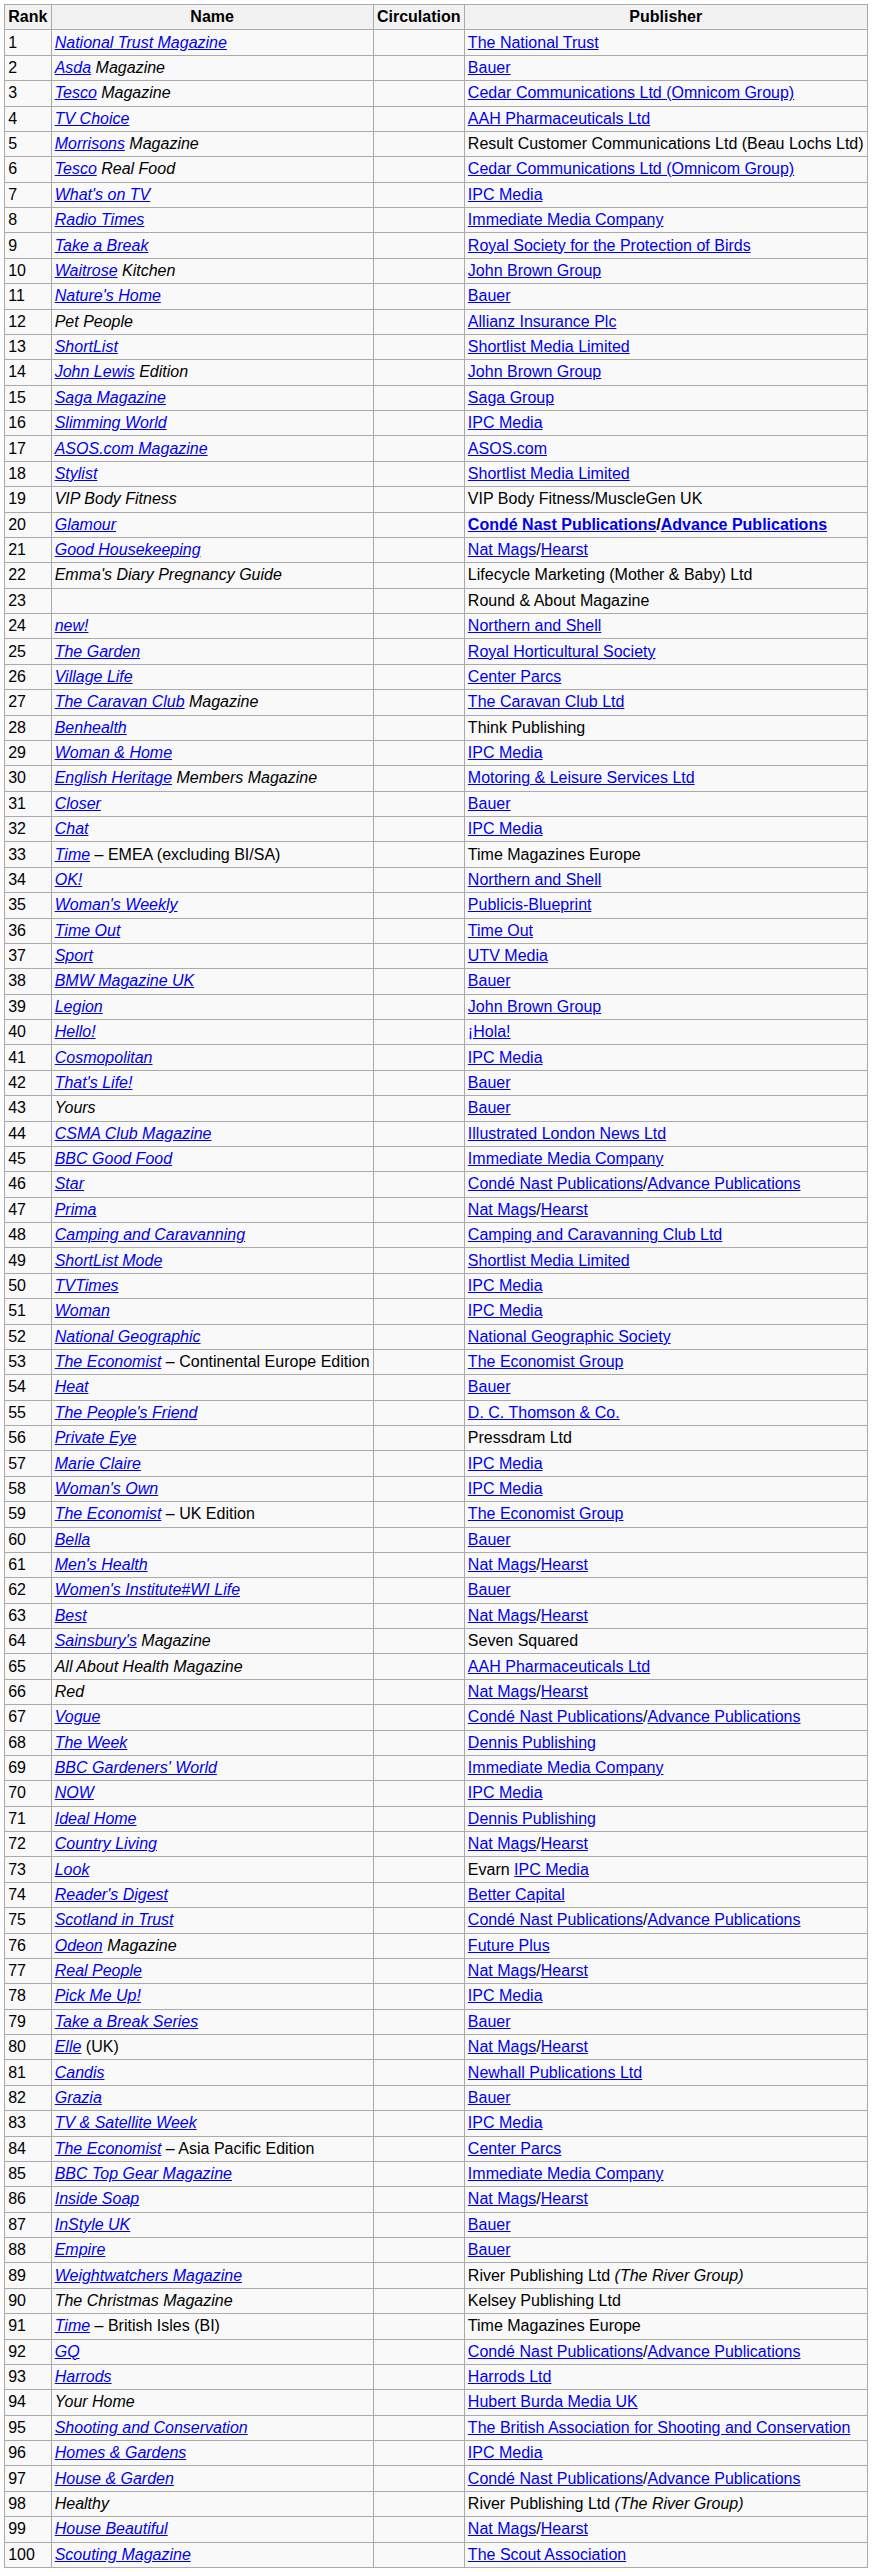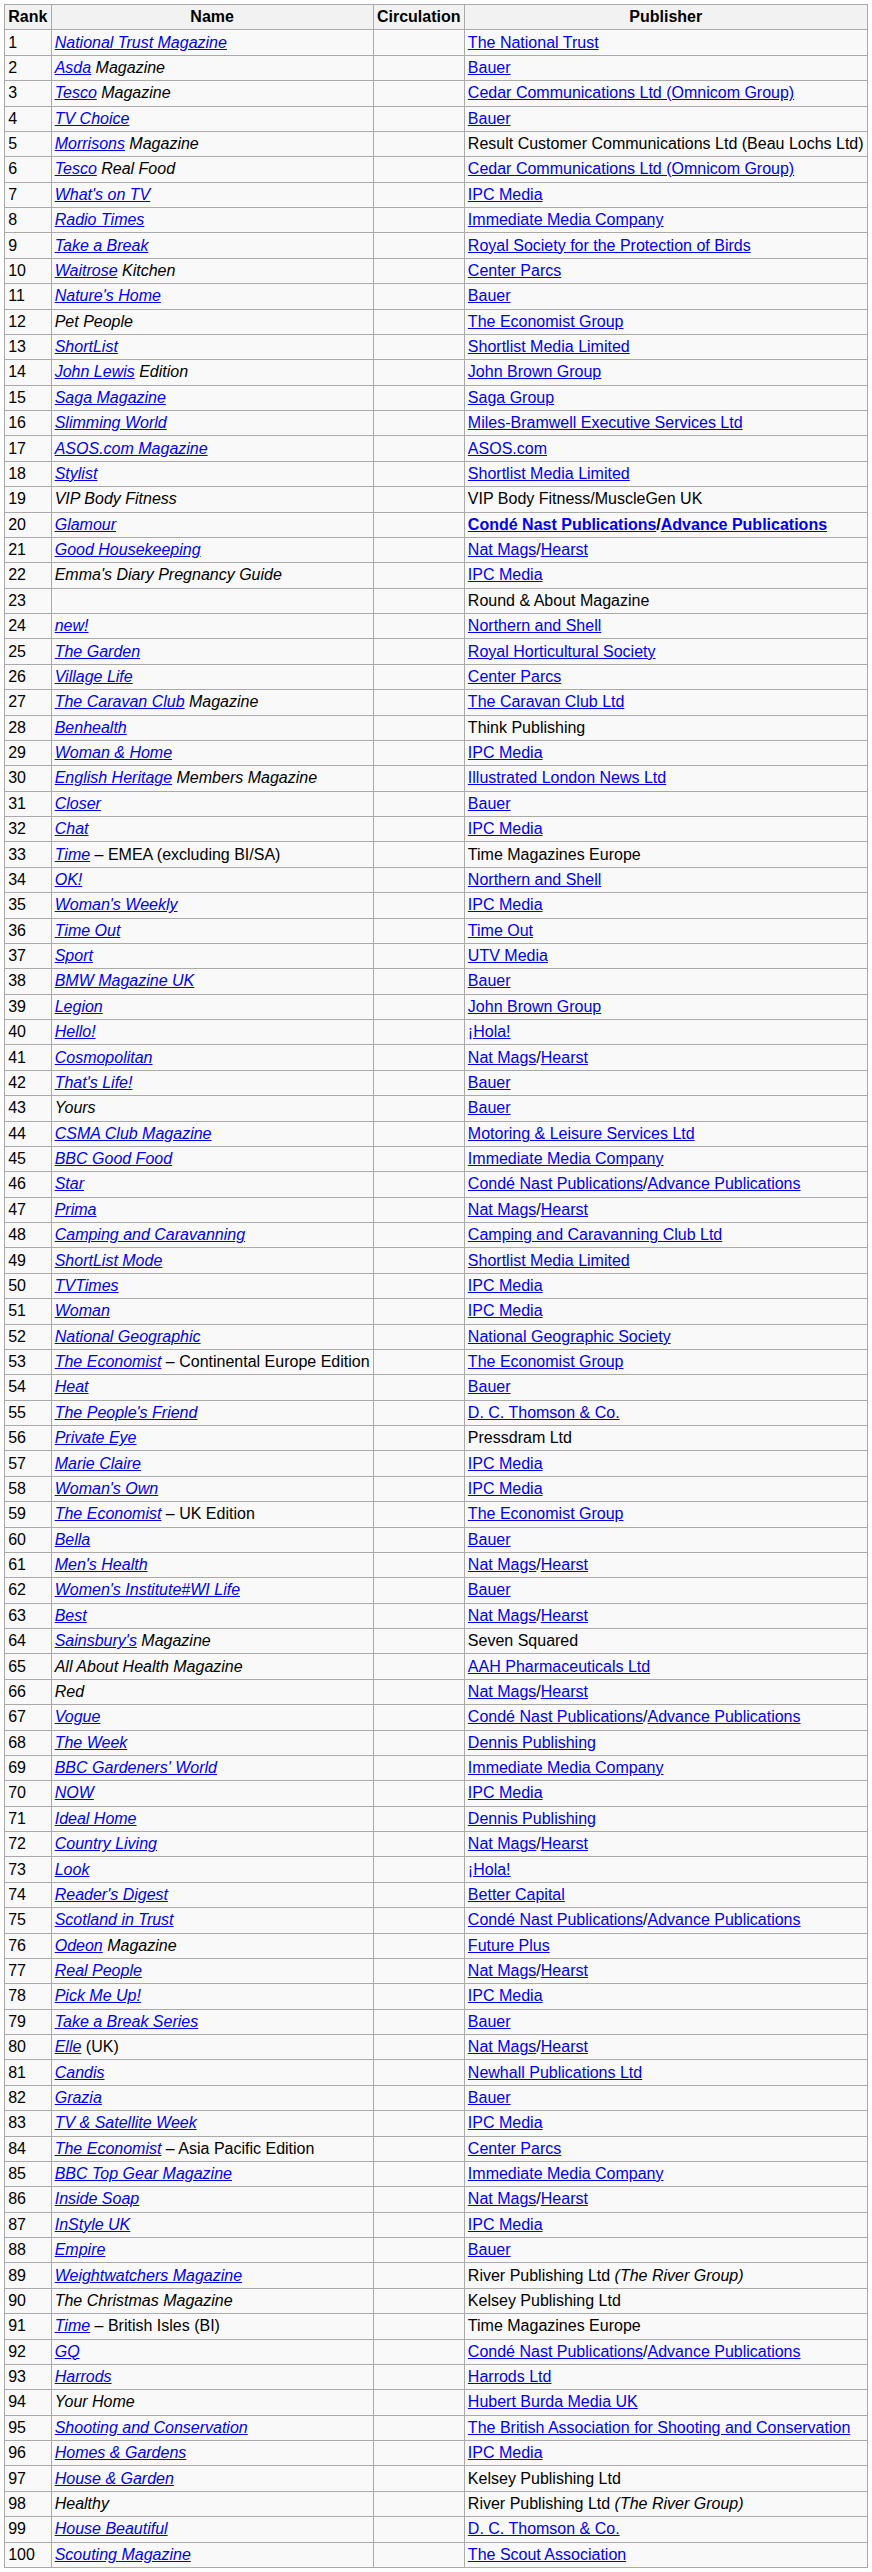TV Choice | Publisher: AAH Pharmaceuticals Ltd -> Bauer
Waitrose Kitchen | Publisher: John Brown Group -> Center Parcs
Pet People | Publisher: Allianz Insurance Plc -> The Economist Group
Slimming World | Publisher: IPC Media -> Miles-Bramwell Executive Services Ltd
Emma's Diary Pregnancy Guide | Publisher: Lifecycle Marketing (Mother & Baby) Ltd -> IPC Media
English Heritage Members Magazine | Publisher: Motoring & Leisure Services Ltd -> Illustrated London News Ltd
Woman's Weekly | Publisher: Publicis-Blueprint -> IPC Media
Cosmopolitan | Publisher: IPC Media -> Nat Mags/Hearst
CSMA Club Magazine | Publisher: Illustrated London News Ltd -> Motoring & Leisure Services Ltd
Look | Publisher: Evarn IPC Media -> ¡Hola!
InStyle UK | Publisher: Bauer -> IPC Media
House & Garden | Publisher: Condé Nast Publications/Advance Publications -> Kelsey Publishing Ltd
House Beautiful | Publisher: Nat Mags/Hearst -> D. C. Thomson & Co.
